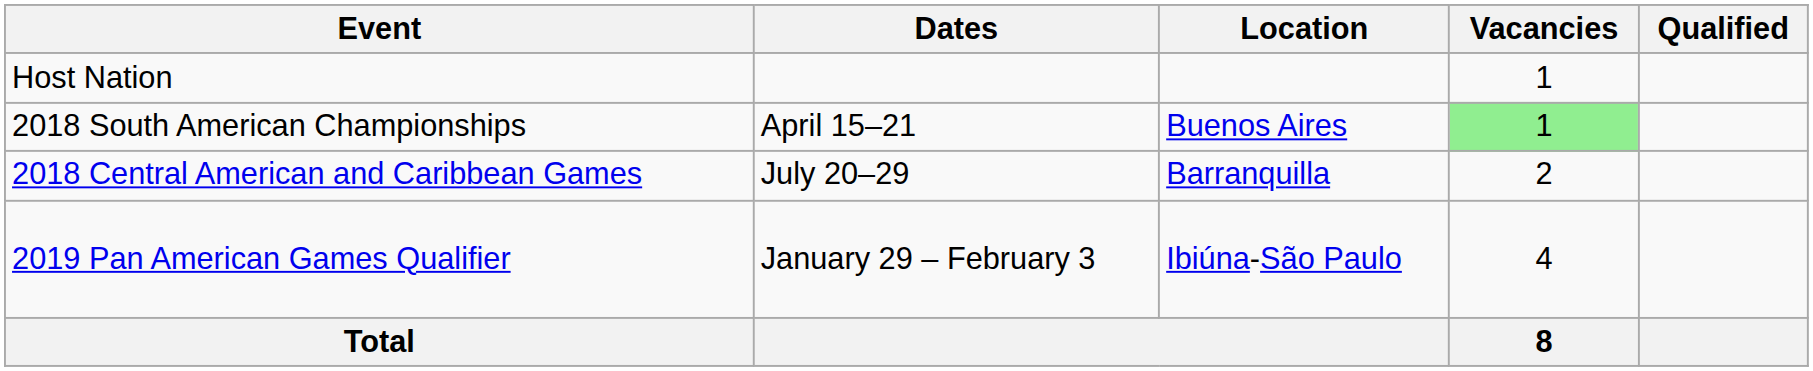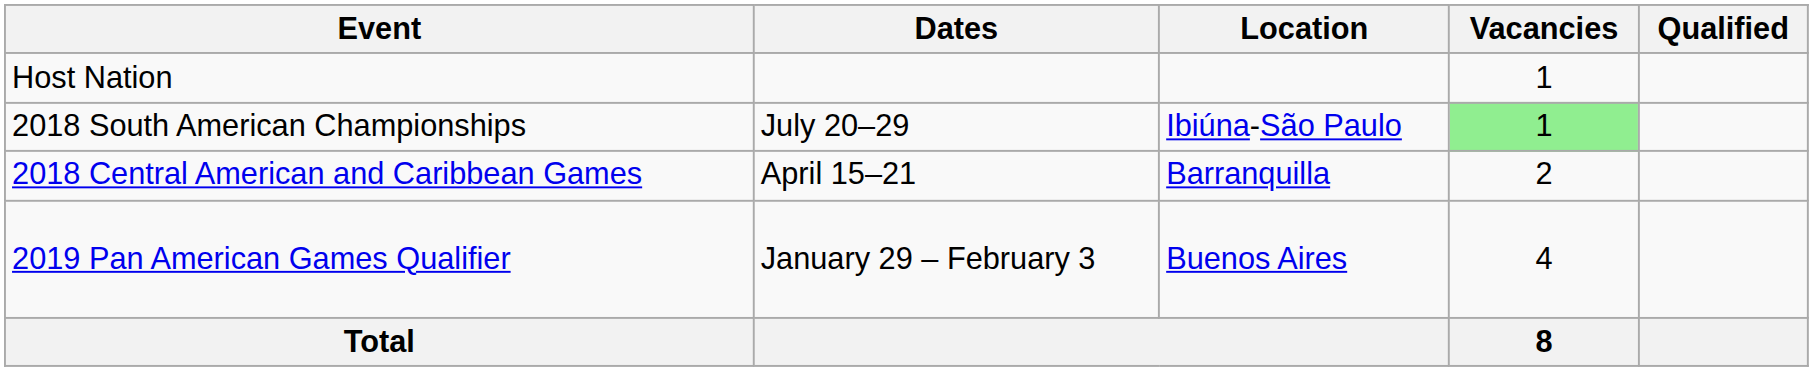2018 South American Championships | Dates: April 15–21 -> July 20–29
2018 South American Championships | Location: Buenos Aires -> Ibiúna-São Paulo
2018 Central American and Caribbean Games | Dates: July 20–29 -> April 15–21
2019 Pan American Games Qualifier | Location: Ibiúna-São Paulo -> Buenos Aires
